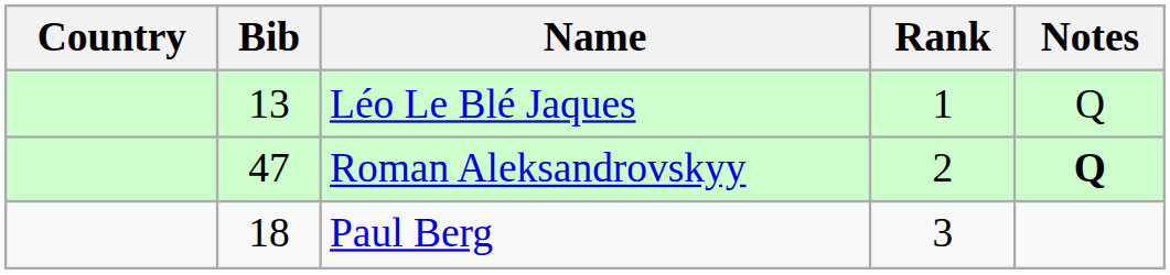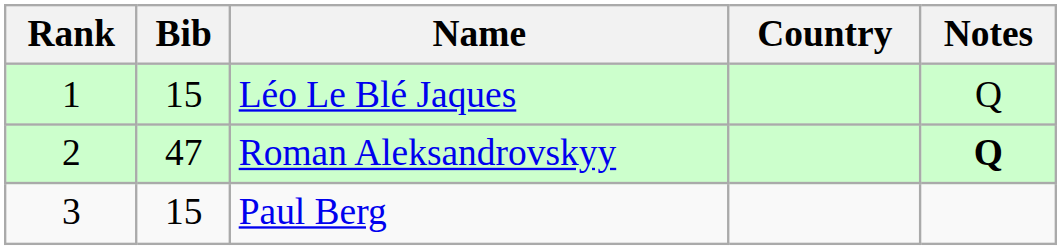columns swapped: Rank <-> Country
Léo Le Blé Jaques | Bib: 13 -> 15
Paul Berg | Bib: 18 -> 15
